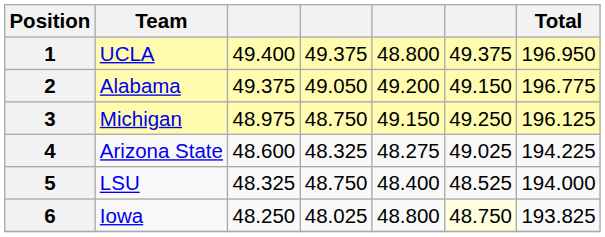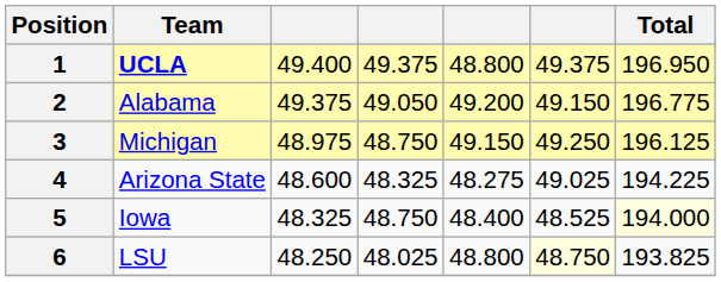1 | Team: normal -> bold
5 | Team: LSU -> Iowa
5 | Total: no background -> lightyellow background
6 | Team: Iowa -> LSU
